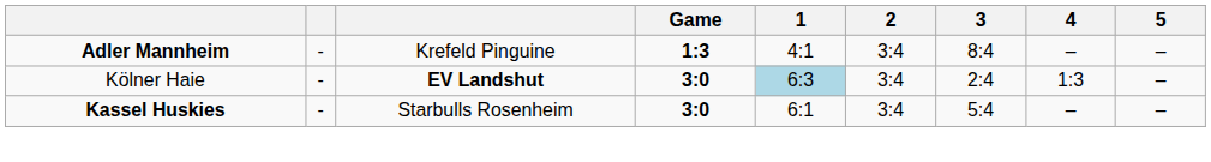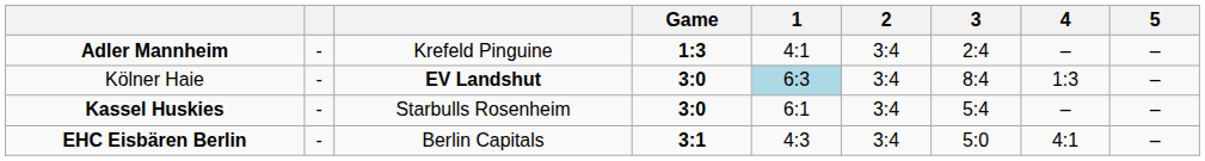Adler Mannheim | 3: 8:4 -> 2:4
Kölner Haie | 3: 2:4 -> 8:4
+ row: EHC Eisbären Berlin | - | Berlin Capitals | 3:1 | 4:3 | 3:4 | 5:0 | 4:1 | –
